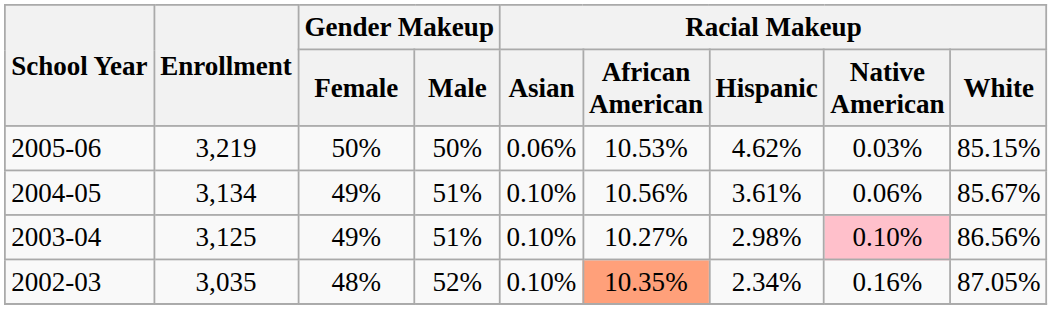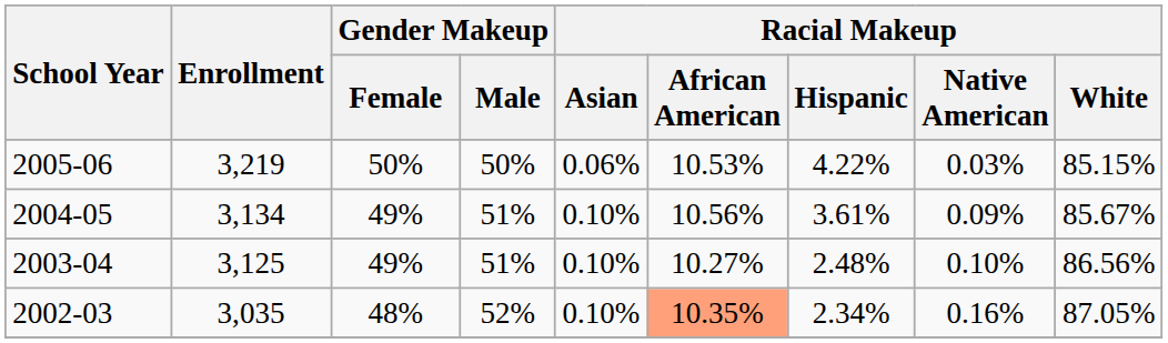2005-06 | Racial Makeup / Hispanic: 4.62% -> 4.22%
2004-05 | Racial Makeup / Native American: 0.06% -> 0.09%
2003-04 | Racial Makeup / Hispanic: 2.98% -> 2.48%
2003-04 | Racial Makeup / Native American: pink background -> no background
